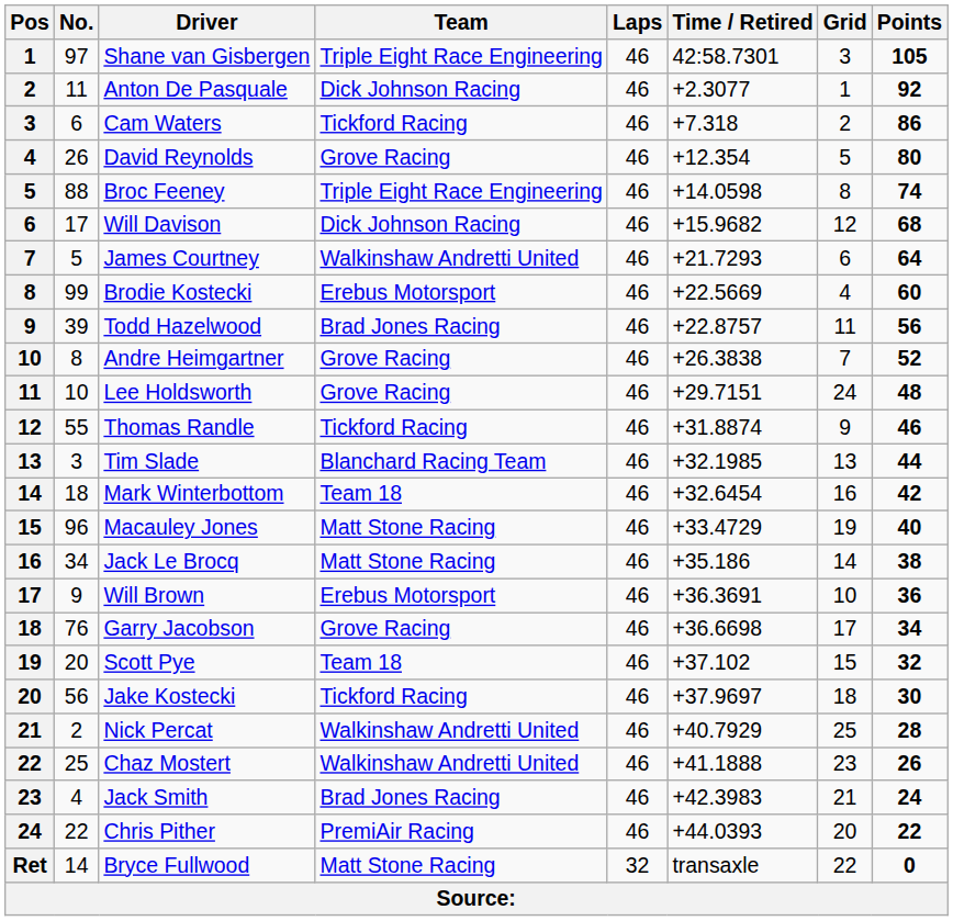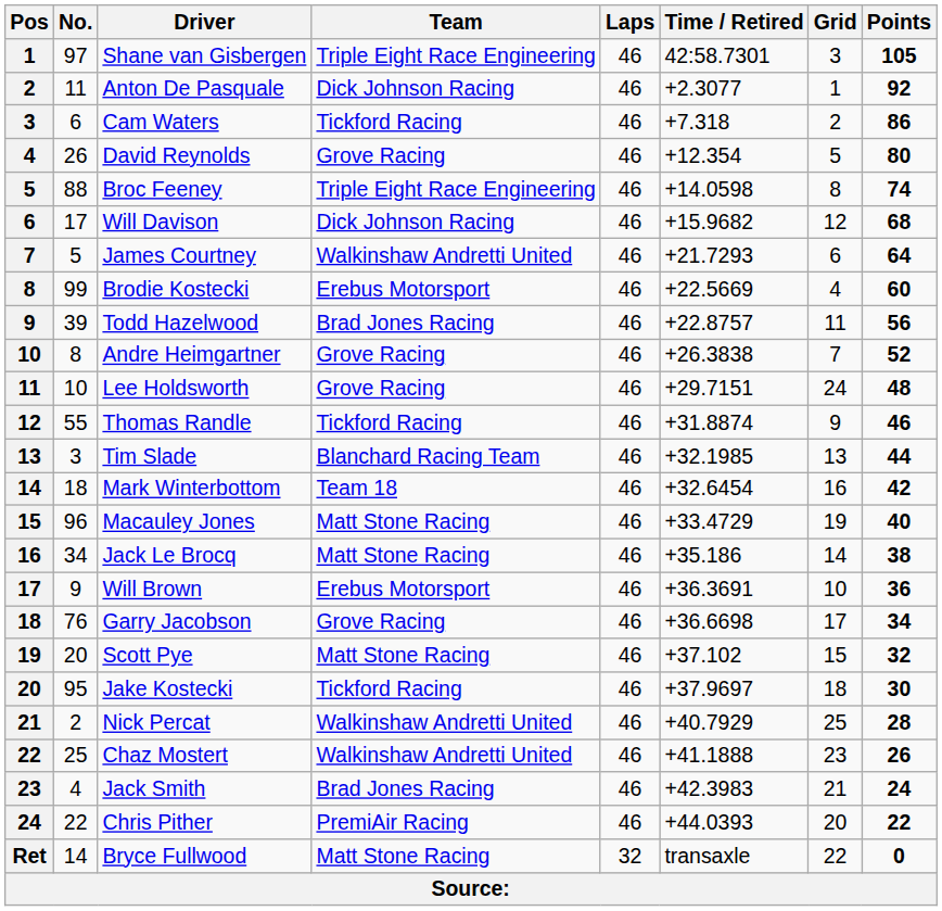Scott Pye | Team: Team 18 -> Matt Stone Racing
Jake Kostecki | No.: 56 -> 95
